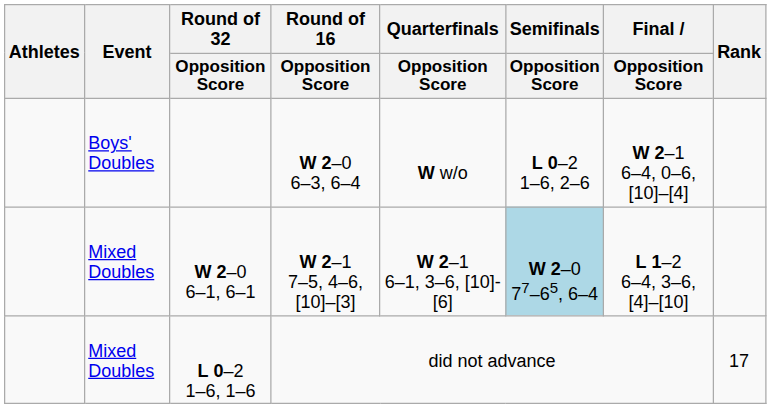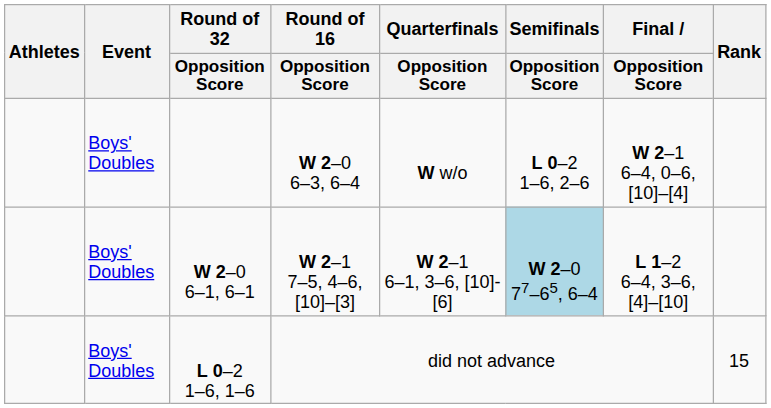W 2–0 6–1, 6–1 | Event: Mixed Doubles -> Boys' Doubles
L 0–2 1–6, 1–6 | Event: Mixed Doubles -> Boys' Doubles
L 0–2 1–6, 1–6 | Rank: 17 -> 15
